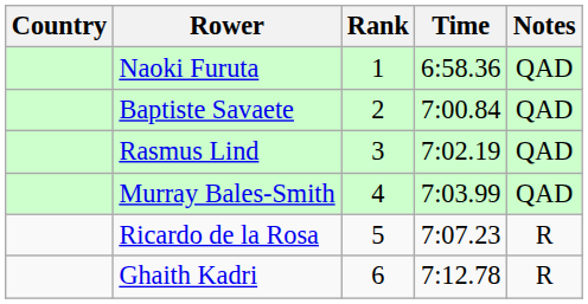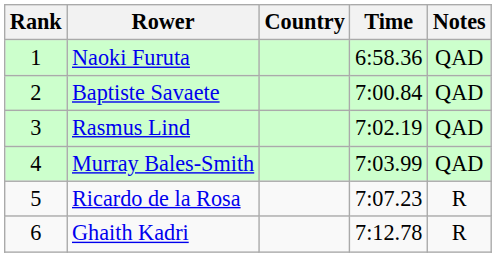columns swapped: Rank <-> Country
